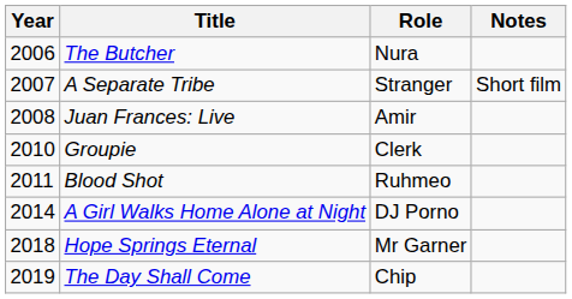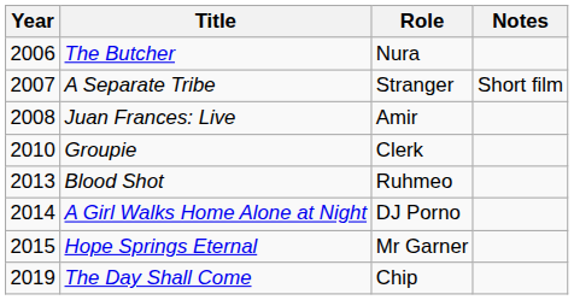Blood Shot | Year: 2011 -> 2013
Hope Springs Eternal | Year: 2018 -> 2015
